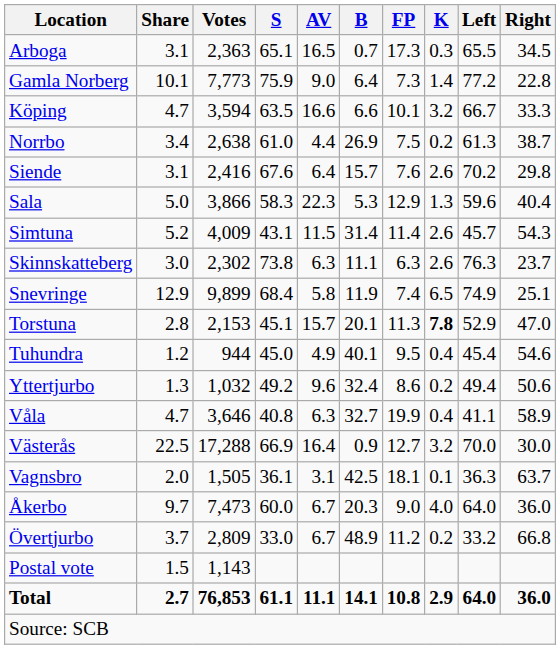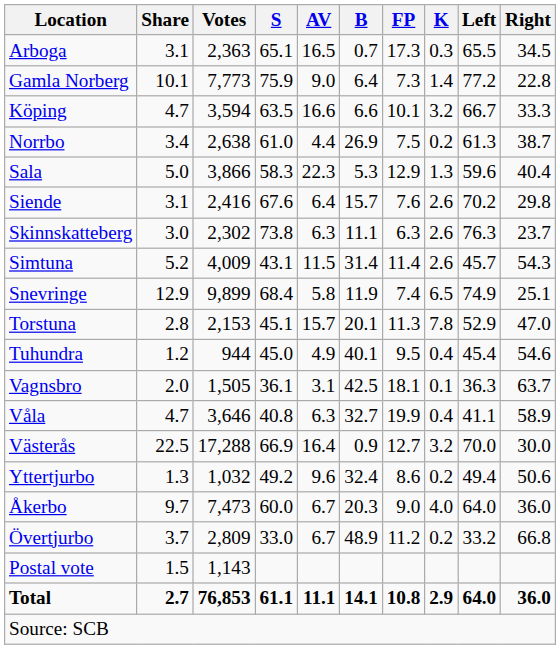rows swapped: Sala <-> Siende
rows swapped: Simtuna <-> Skinnskatteberg
Torstuna | K: bold -> normal
rows swapped: Vagnsbro <-> Yttertjurbo
